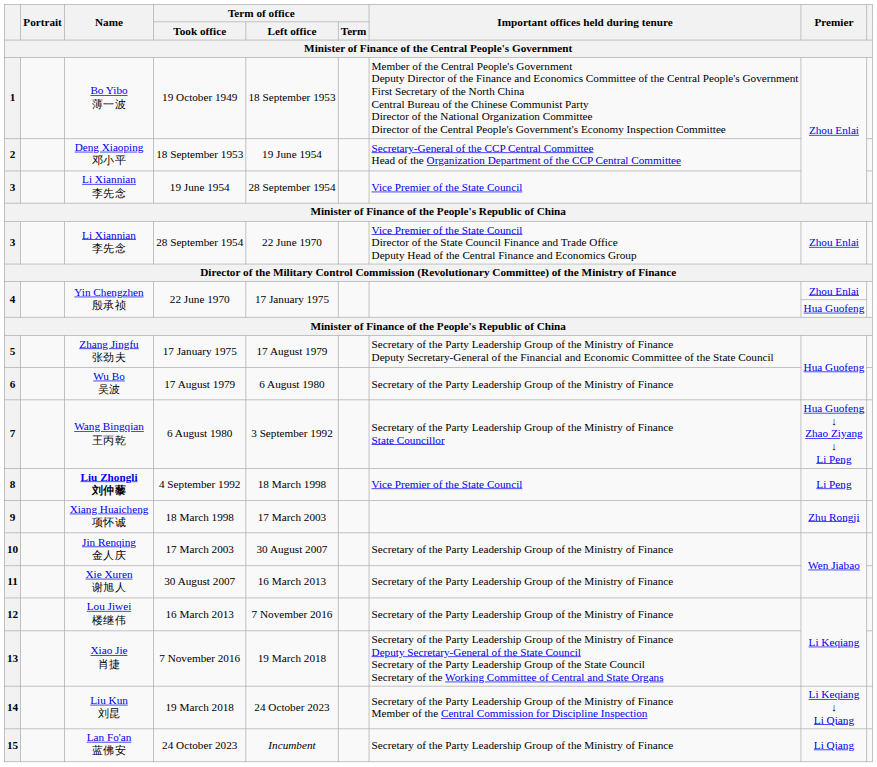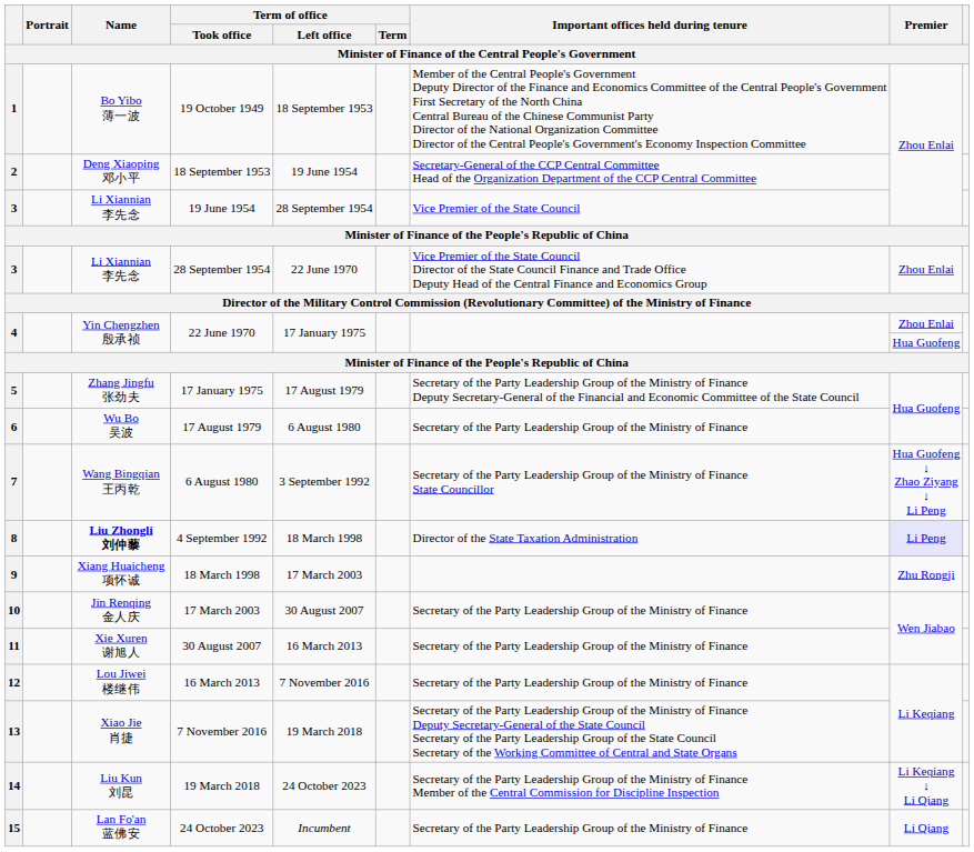4 September 1992 | Important offices held during tenure: Vice Premier of the State Council -> Director of the State Taxation Administration
4 September 1992 | Premier: no background -> lavender background
